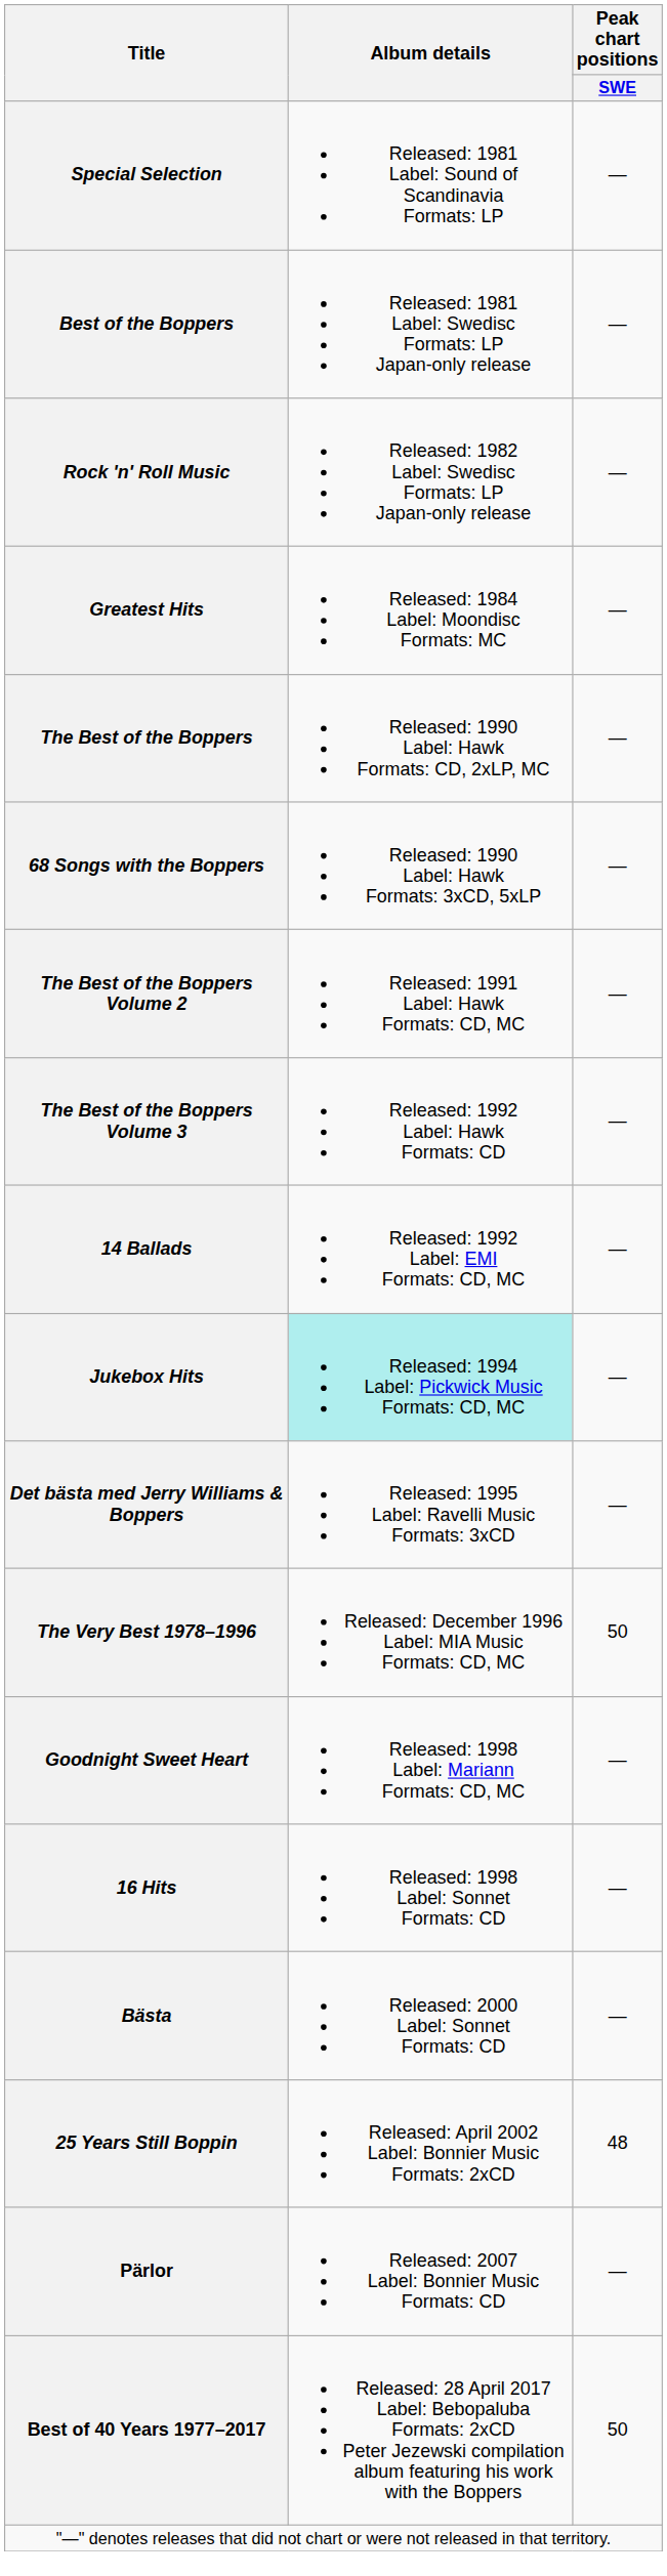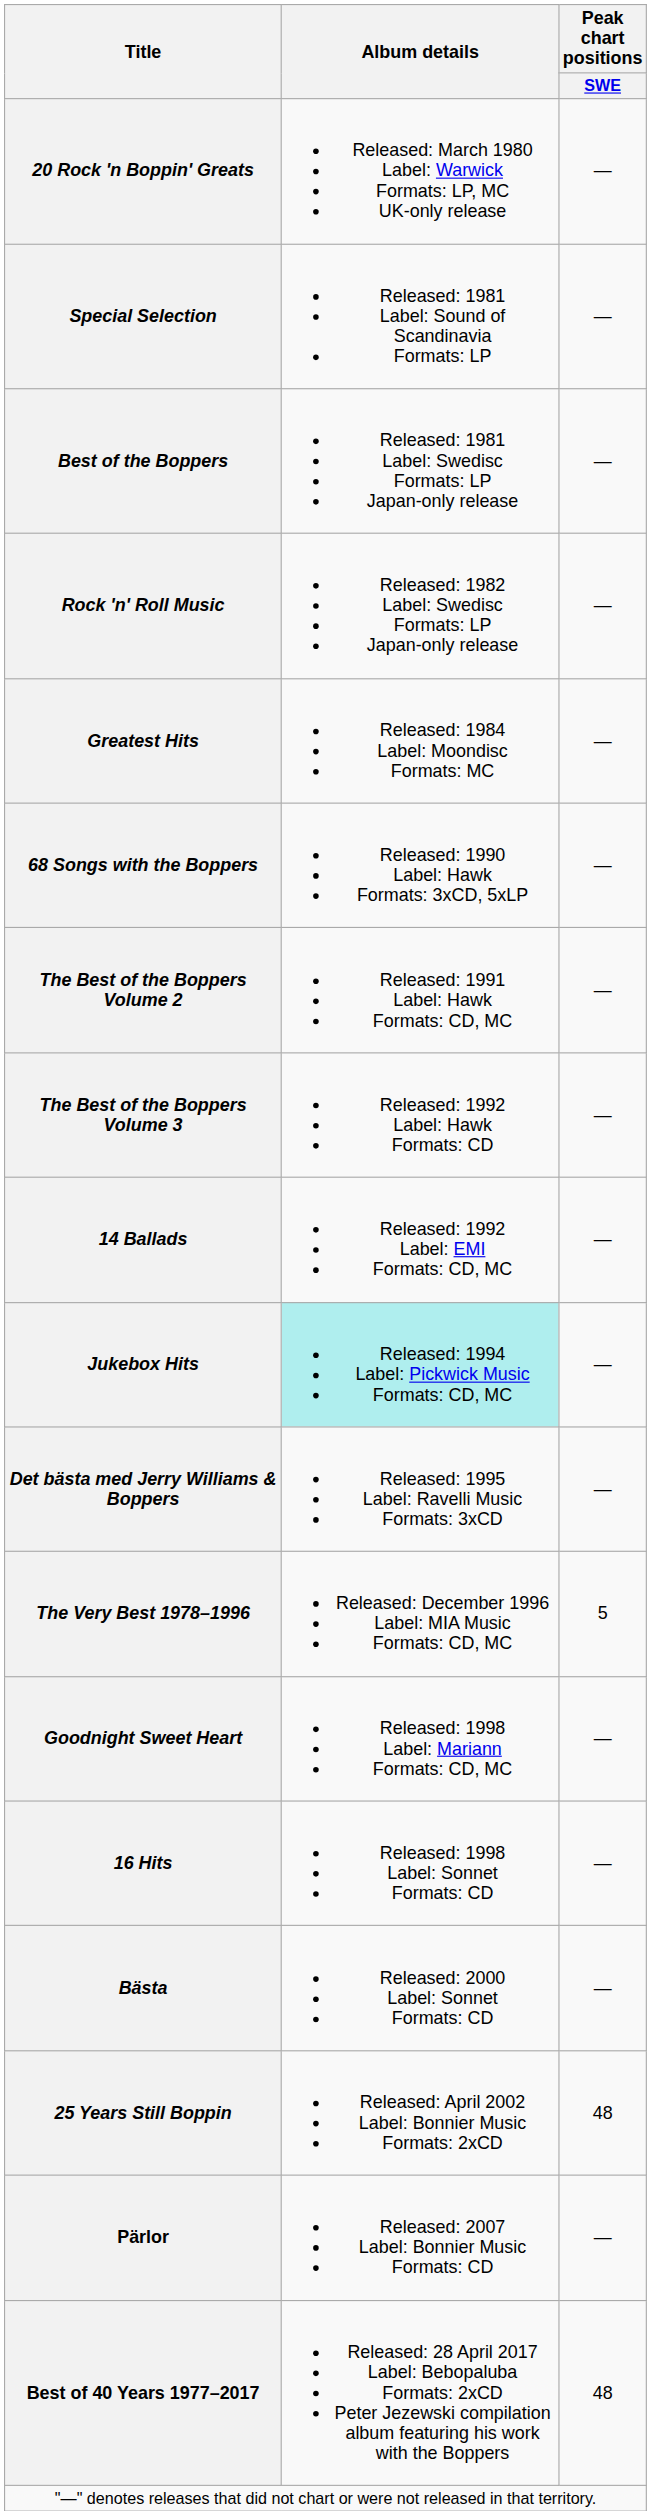+ row: 20 Rock 'n Boppin' Greats | Released: March 1980 Label: Warwick Formats: LP, MC UK-only release | —
- row: The Best of the Boppers | Released: 1990 Label: Hawk Formats: CD, 2xLP, MC | —
The Very Best 1978–1996 | Peak chart positions / SWE: 50 -> 5
Best of 40 Years 1977–2017 | Peak chart positions / SWE: 50 -> 48
